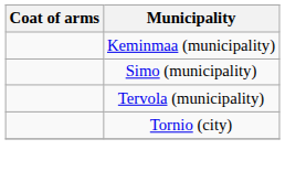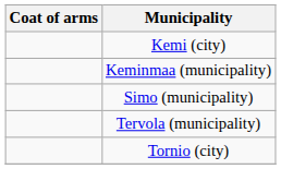+ row: Kemi (city)
